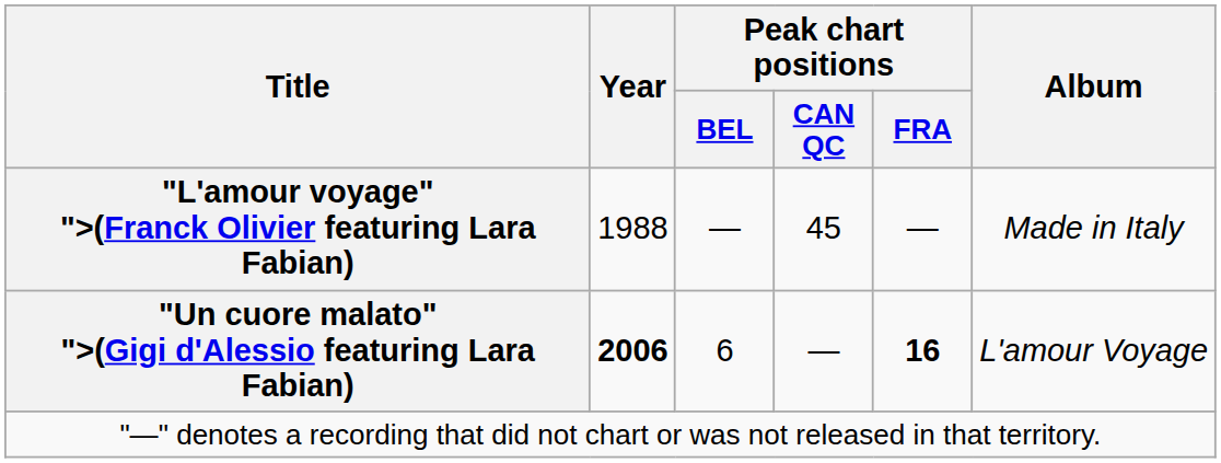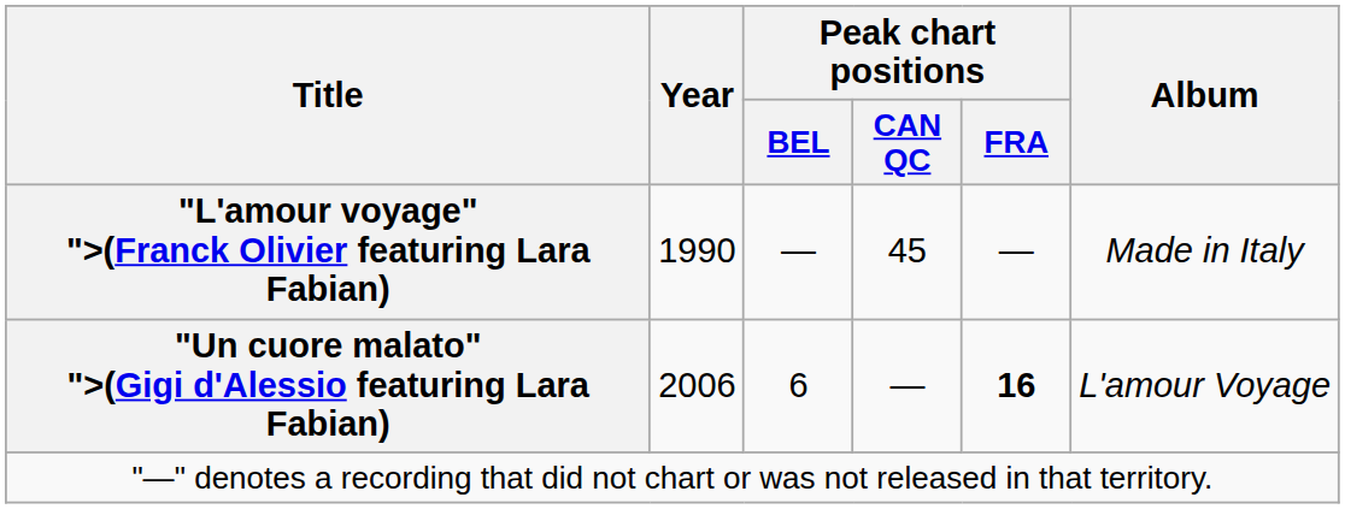"L'amour voyage" ">(Franck Olivier featuring Lara Fabian) | Year: 1988 -> 1990
"Un cuore malato" ">(Gigi d'Alessio featuring Lara Fabian) | Year: bold -> normal
